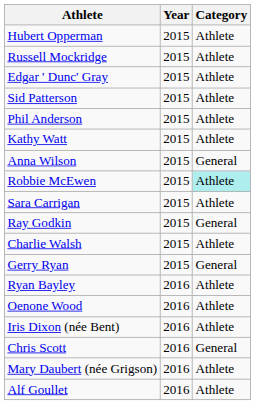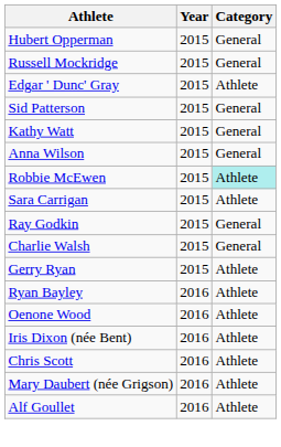Hubert Opperman | Category: Athlete -> General
Russell Mockridge | Category: Athlete -> General
Sid Patterson | Category: Athlete -> General
- row: Phil Anderson | 2015 | Athlete
Kathy Watt | Category: Athlete -> General
Charlie Walsh | Category: Athlete -> General
Gerry Ryan | Category: General -> Athlete
Chris Scott | Category: General -> Athlete
